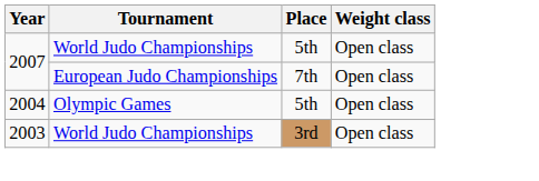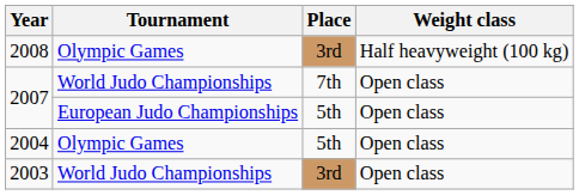+ row: 2008 | Olympic Games | 3rd | Half heavyweight (100 kg)
2007 / World Judo Championships | Place: 5th -> 7th
2007 / European Judo Championships | Place: 7th -> 5th
